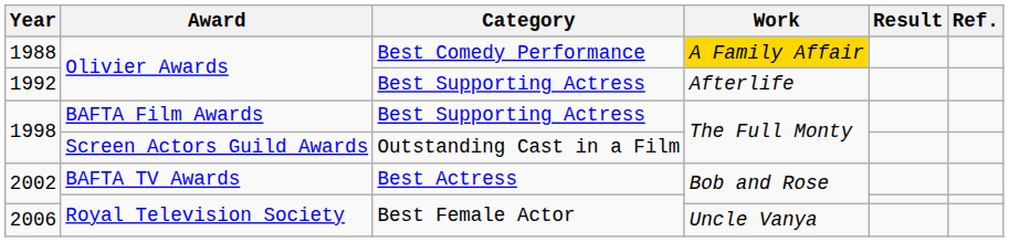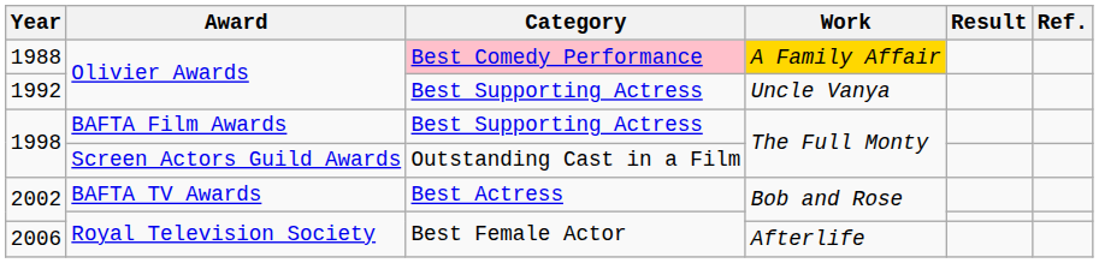1988 | Category: no background -> pink background
1992 | Work: Afterlife -> Uncle Vanya
2006 | Work: Uncle Vanya -> Afterlife
